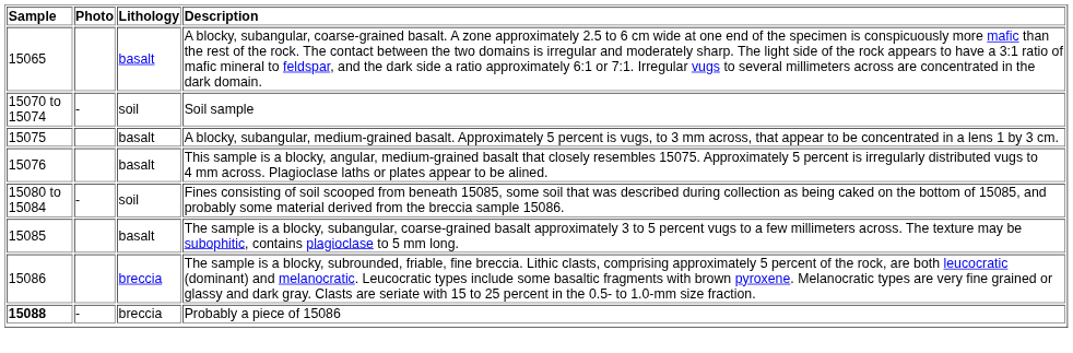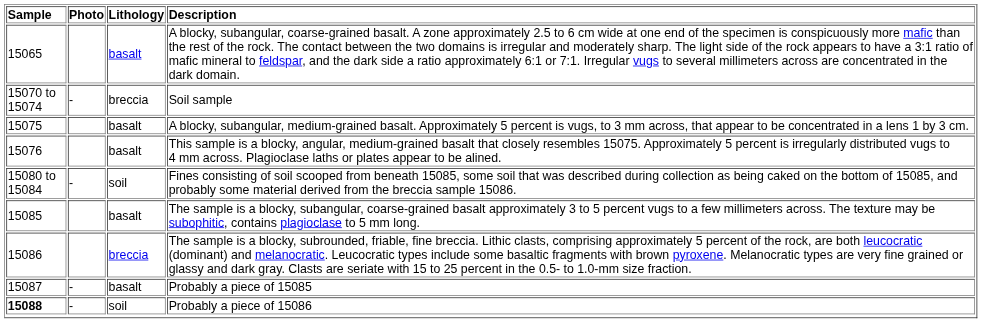Soil sample | Lithology: soil -> breccia
+ row: 15087 | - | basalt | Probably a piece of 15085
Probably a piece of 15086 | Lithology: breccia -> soil
